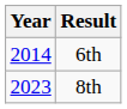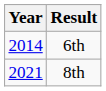8th | Year: 2023 -> 2021
